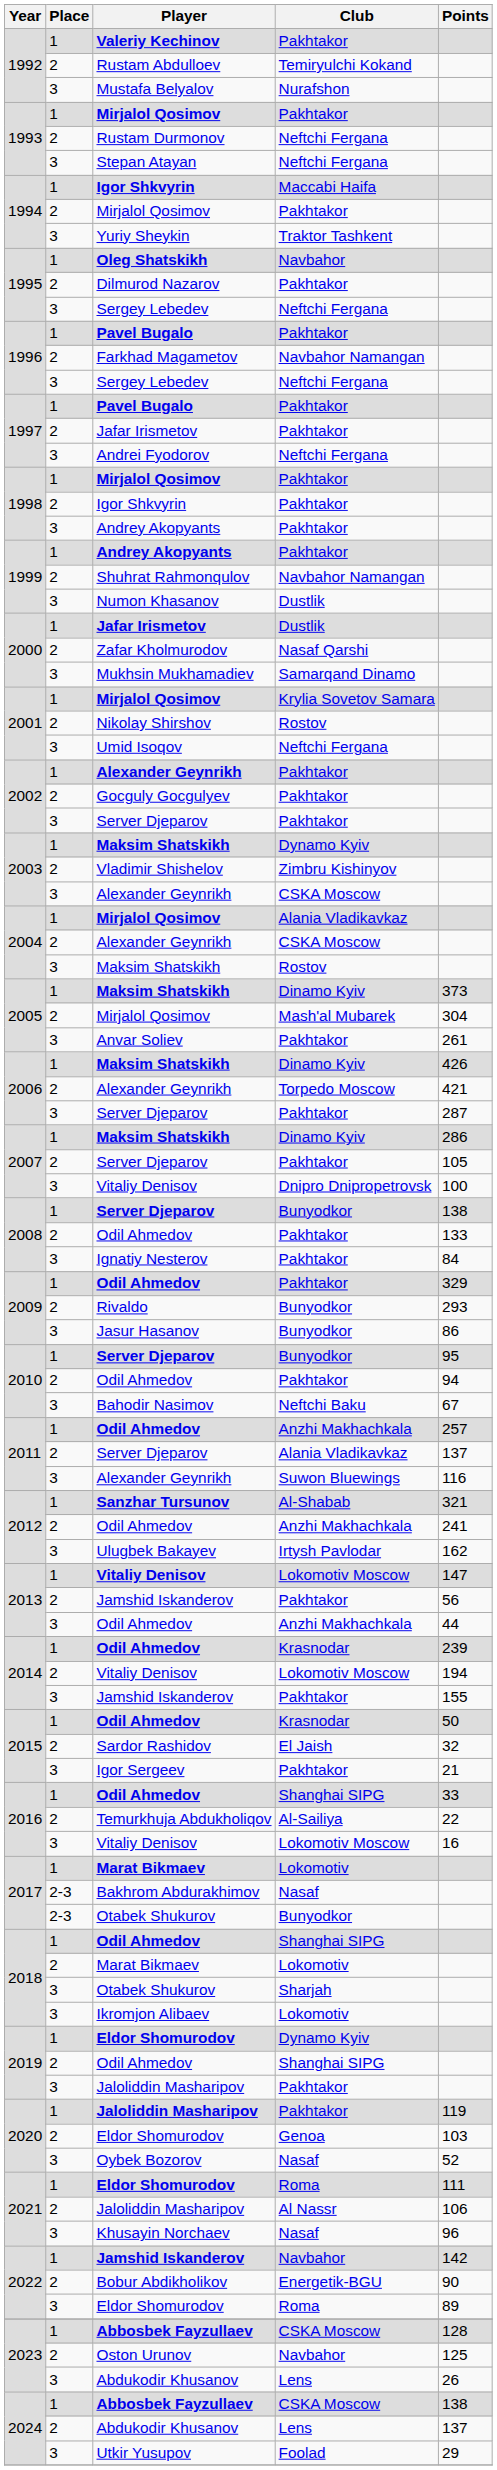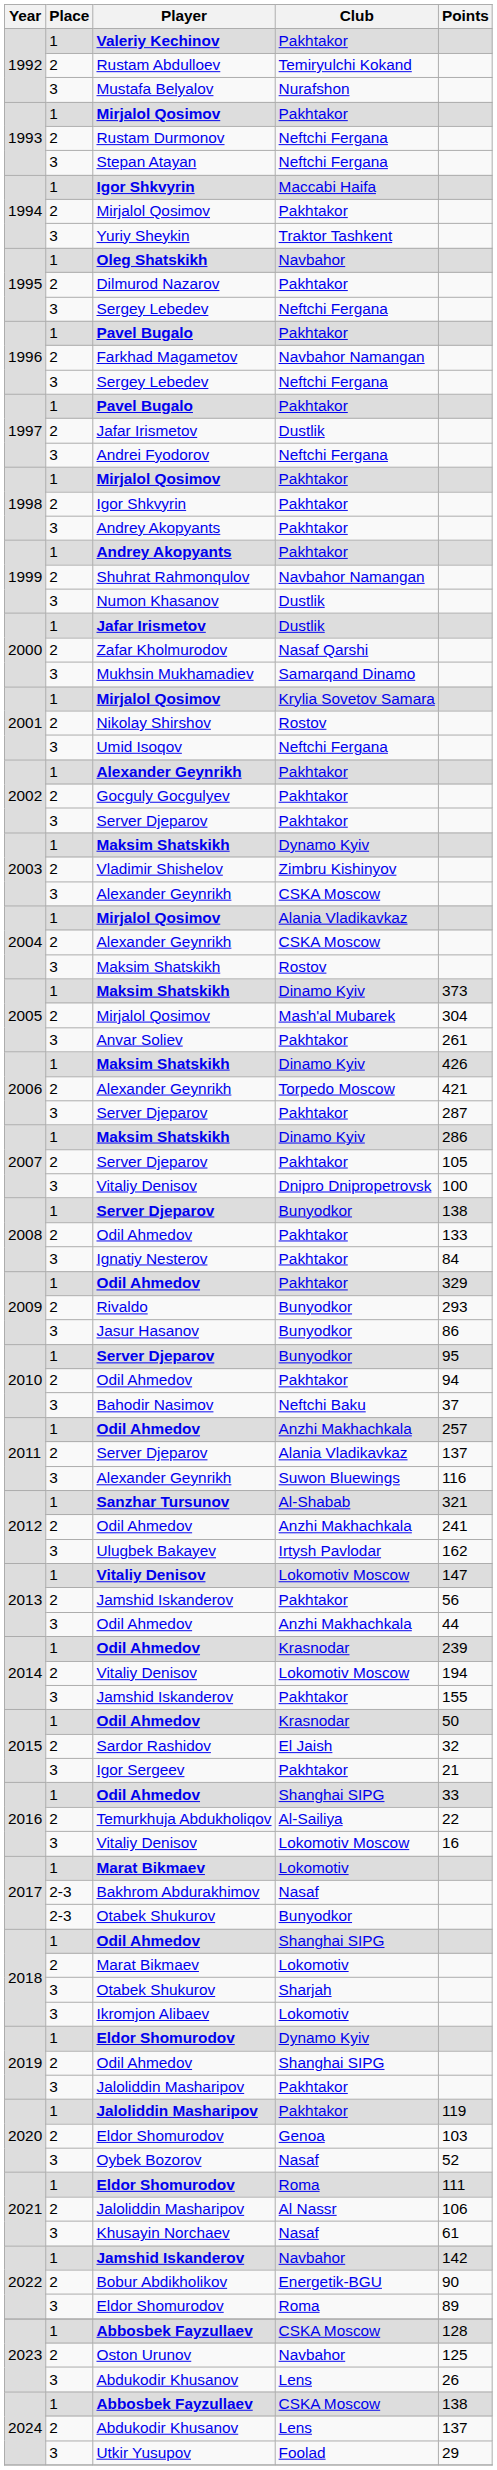1997 / Jafar Irismetov | Club: Pakhtakor -> Dustlik
Bahodir Nasimov | Points: 67 -> 37
Khusayin Norchaev | Points: 96 -> 61
